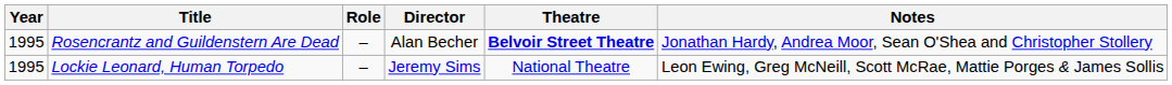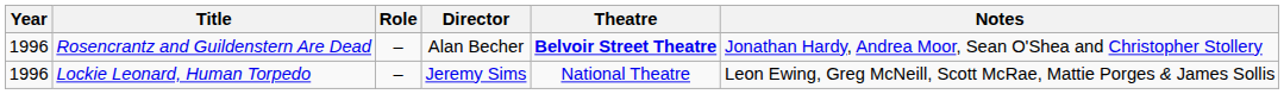Rosencrantz and Guildenstern Are Dead | Year: 1995 -> 1996
Lockie Leonard, Human Torpedo | Year: 1995 -> 1996
